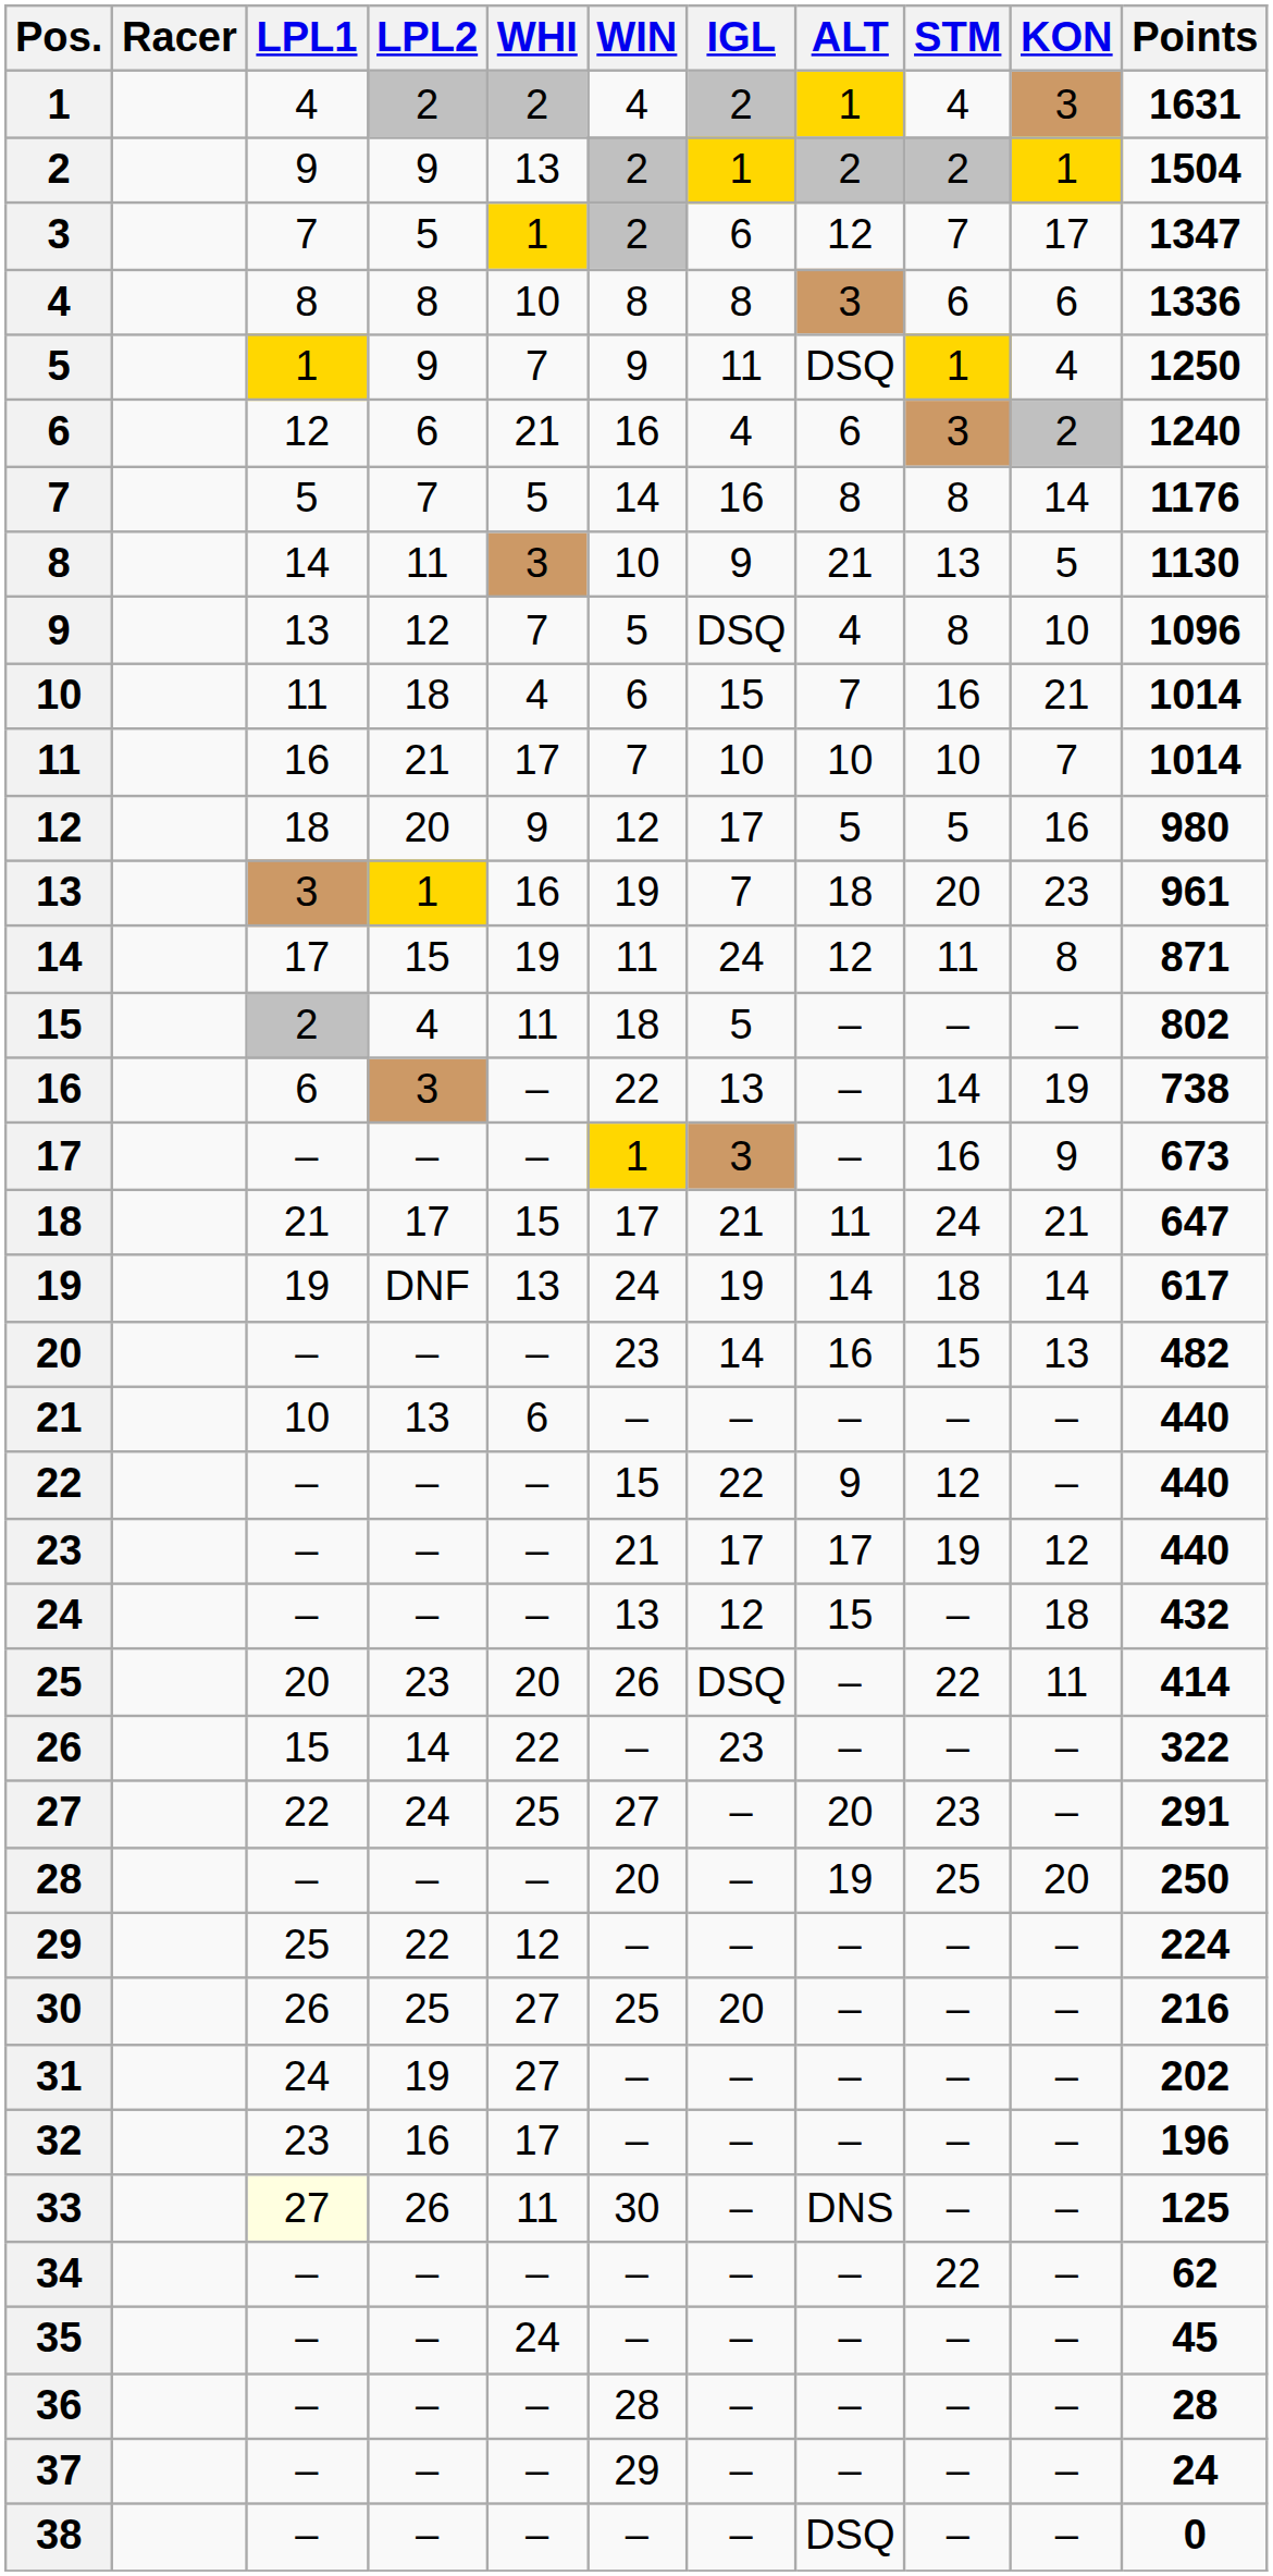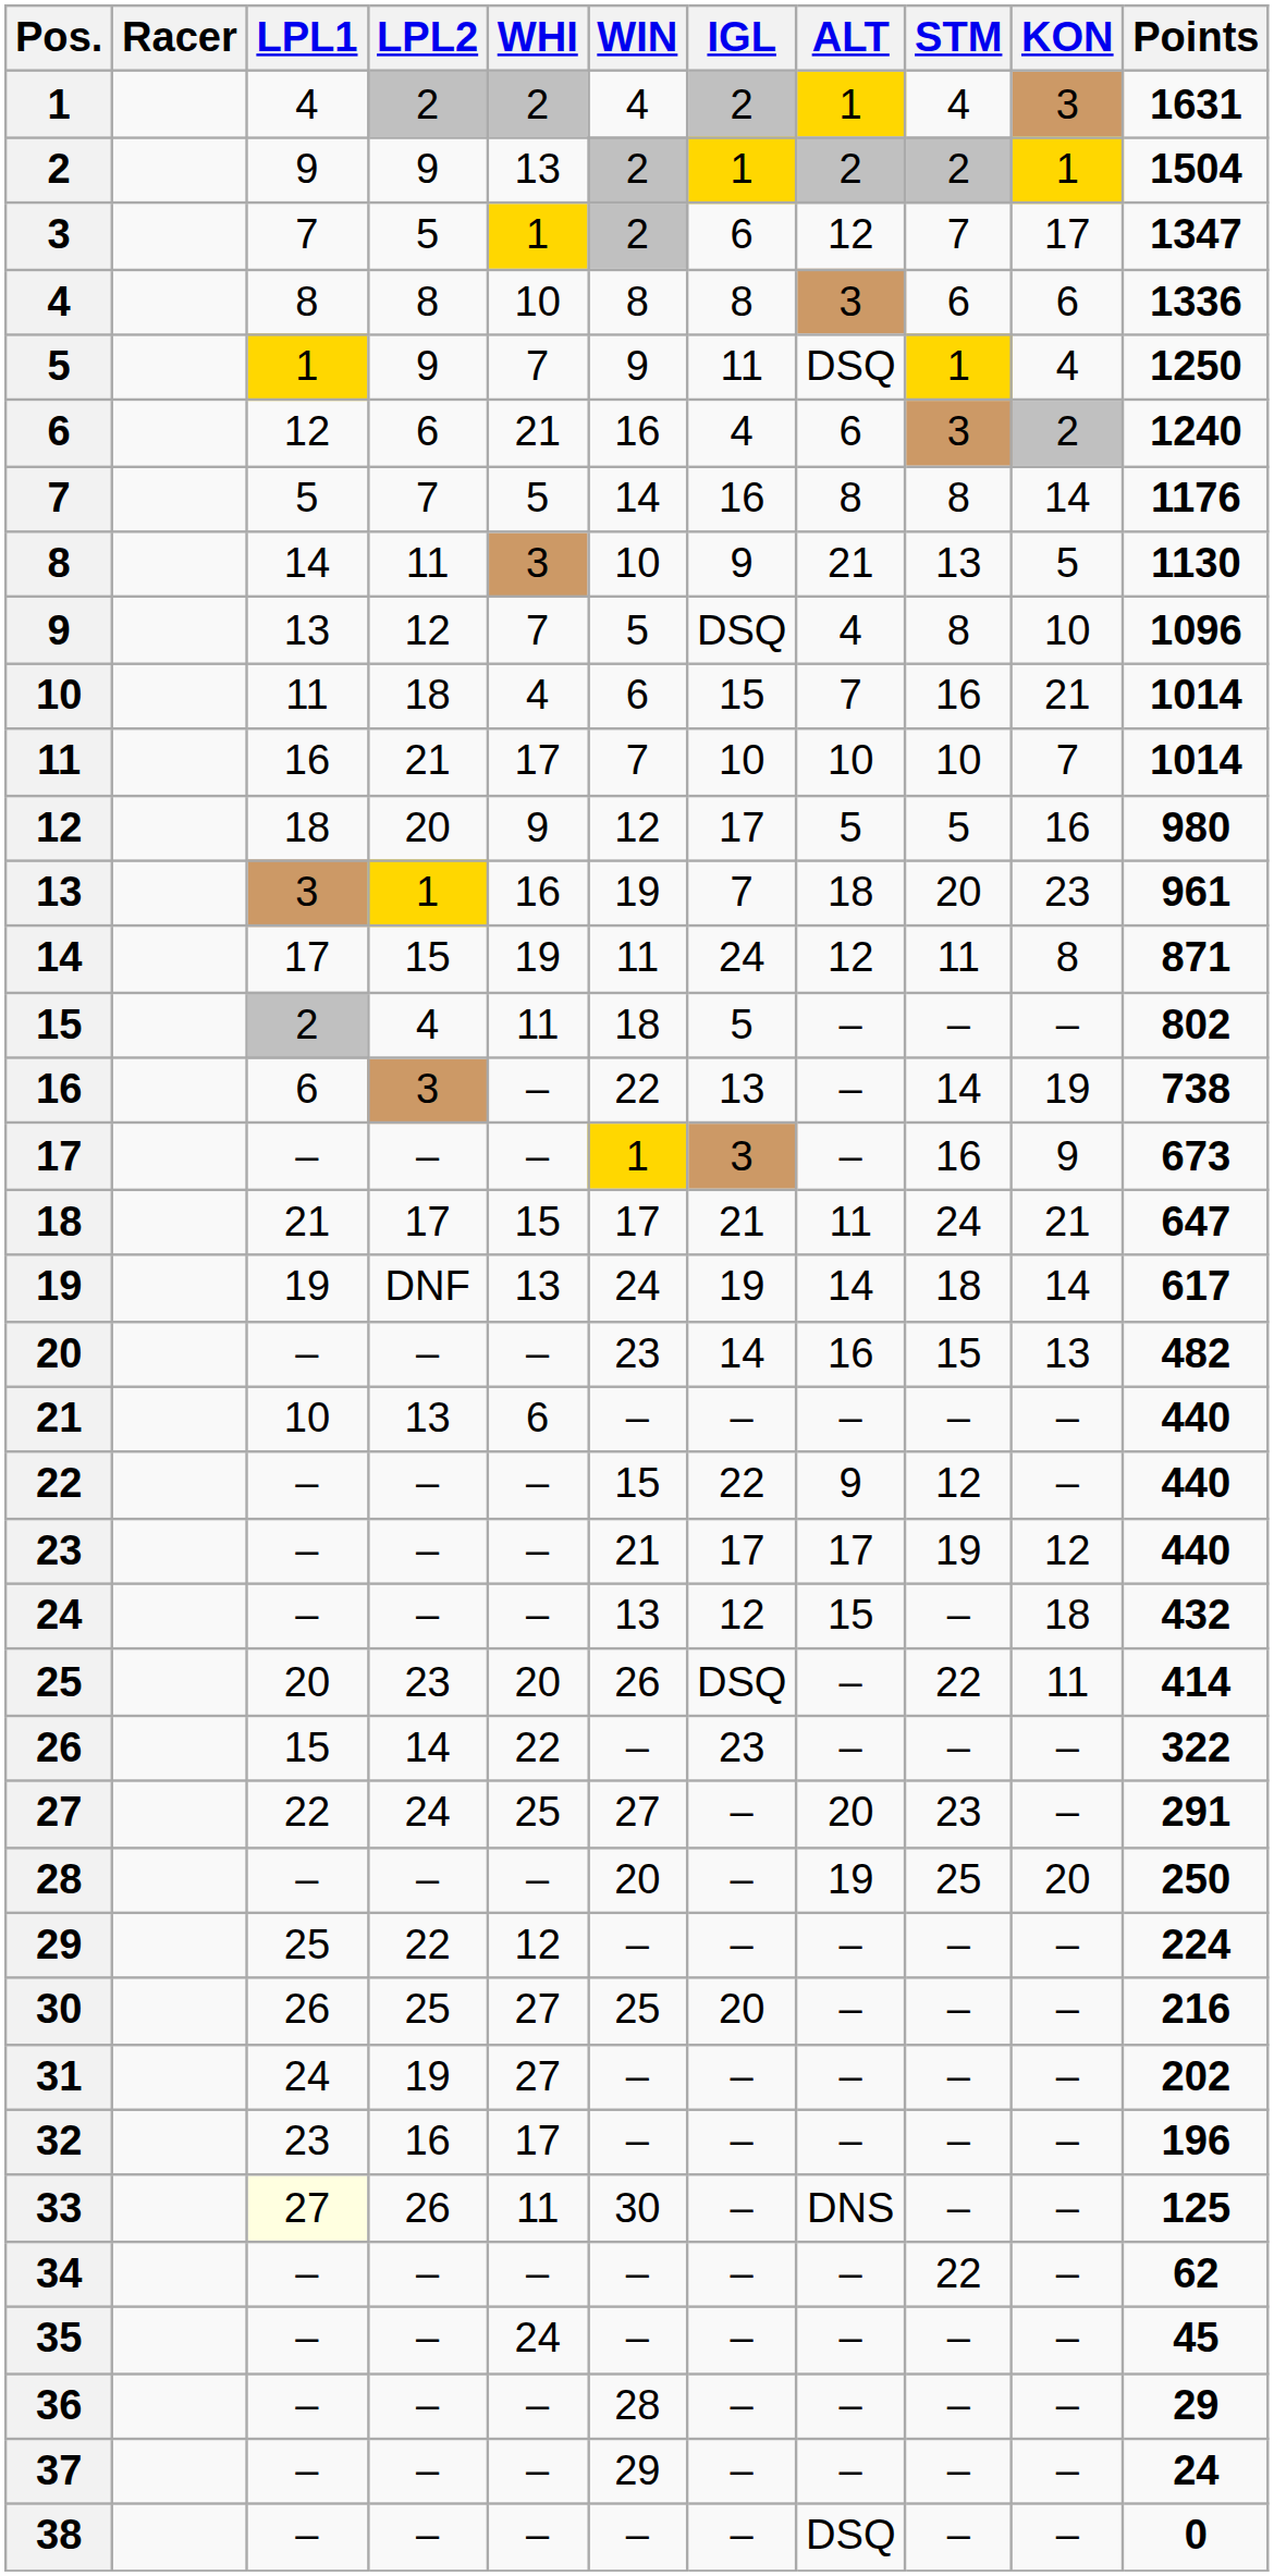36 | Points: 28 -> 29
